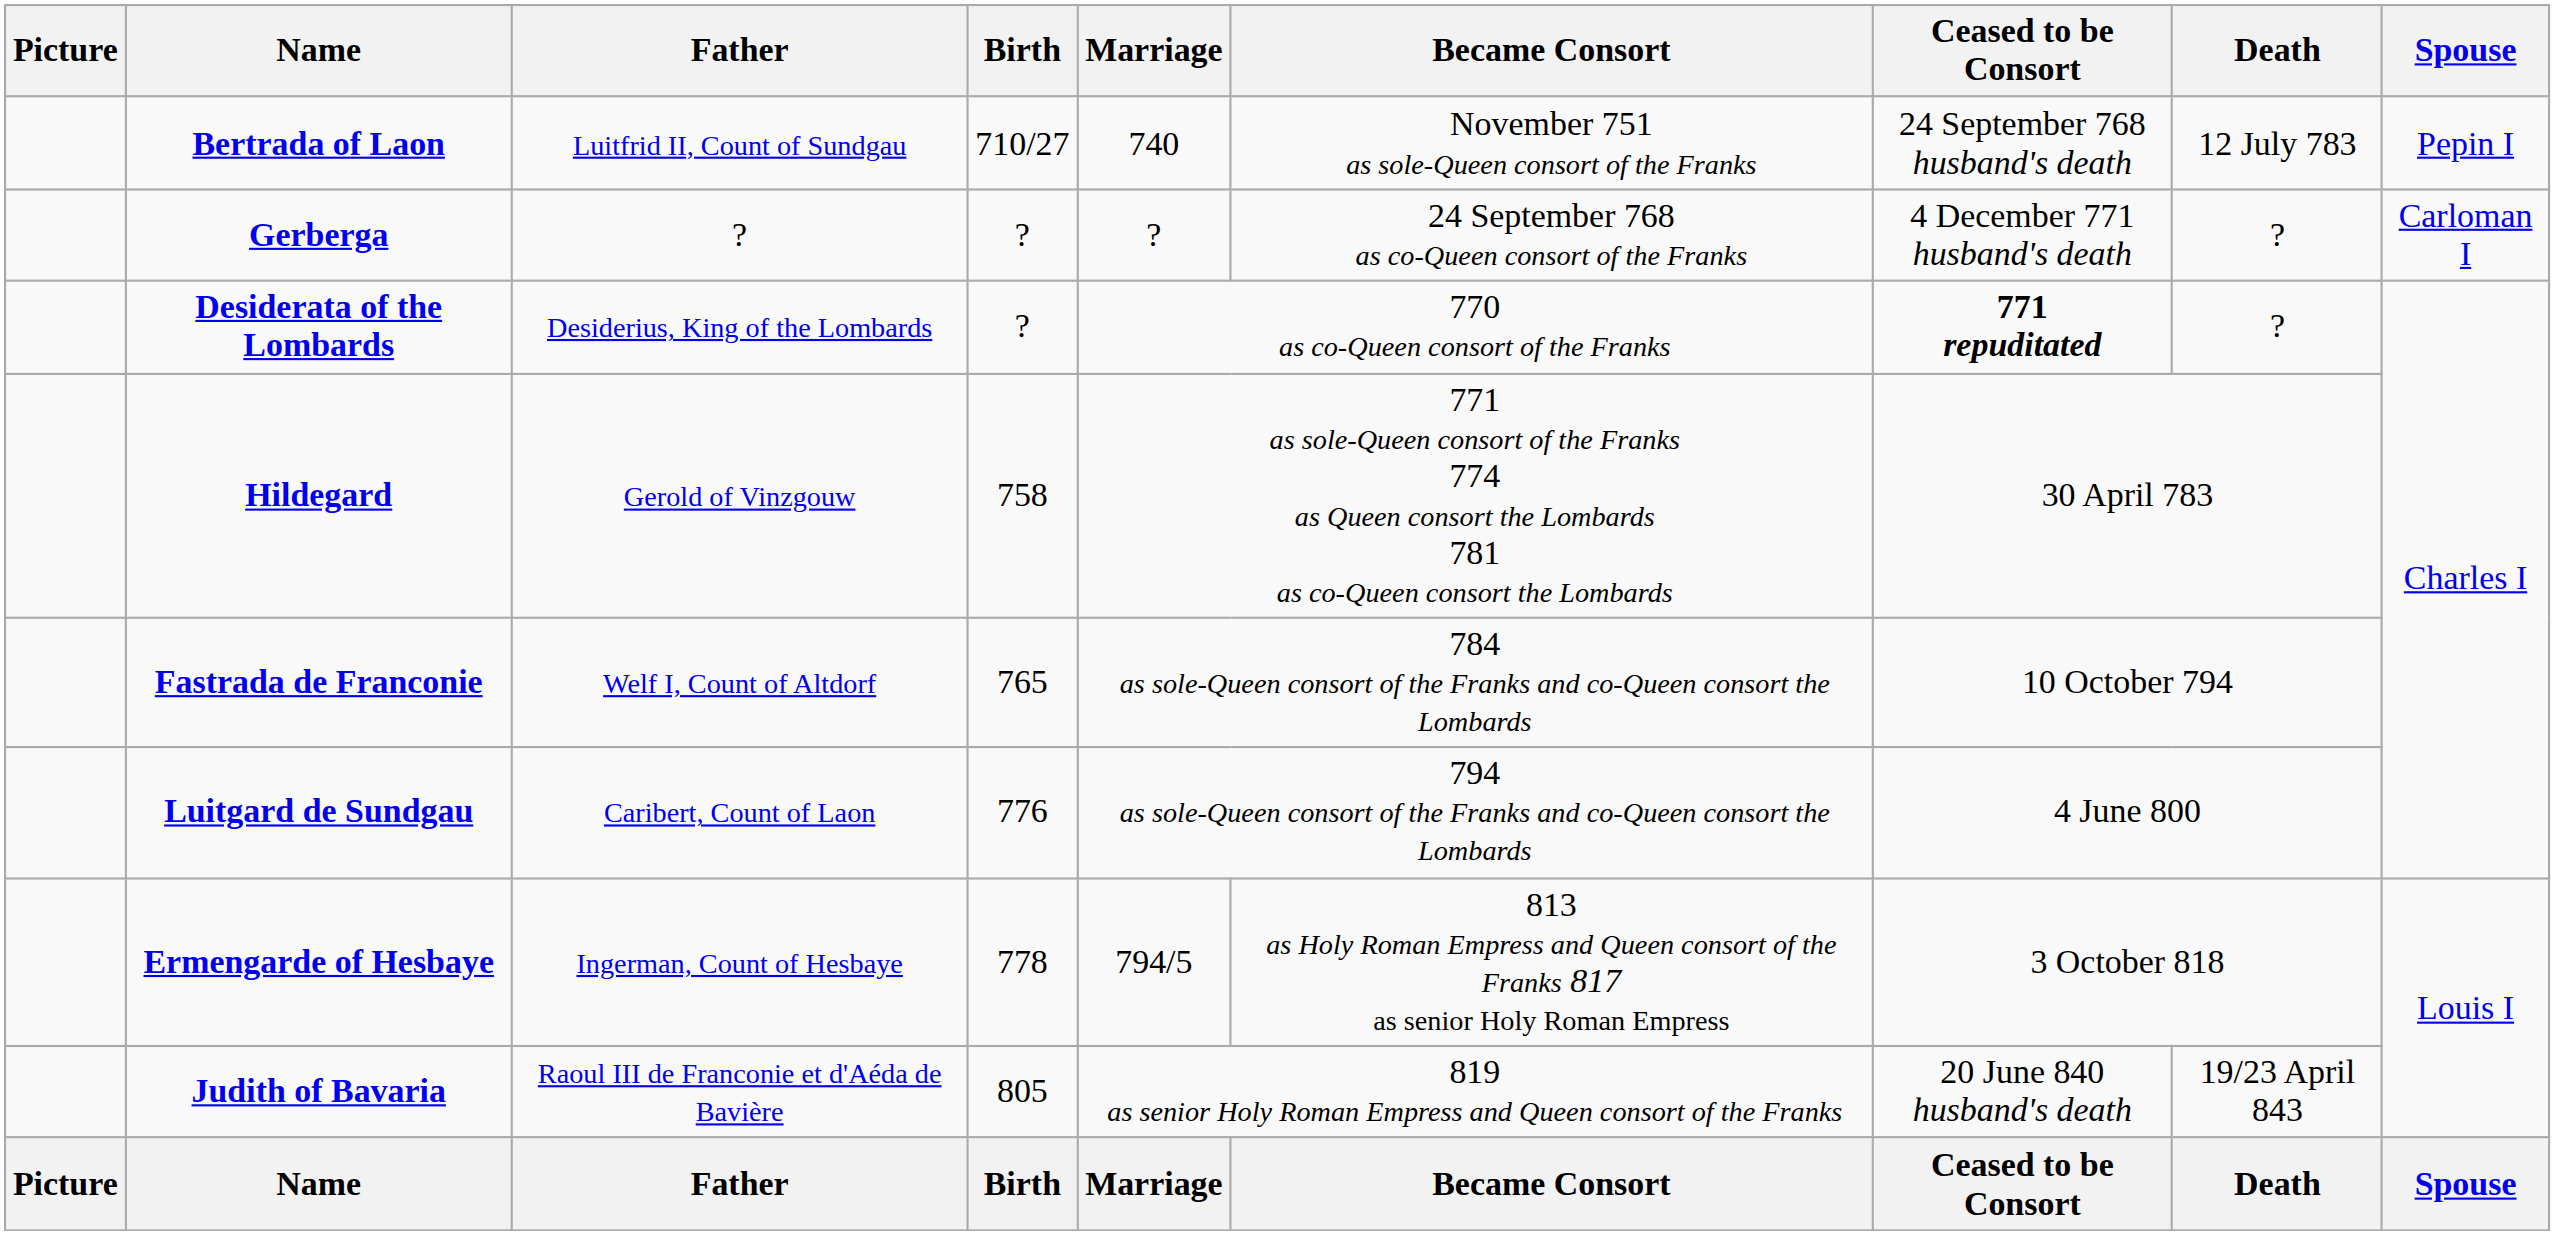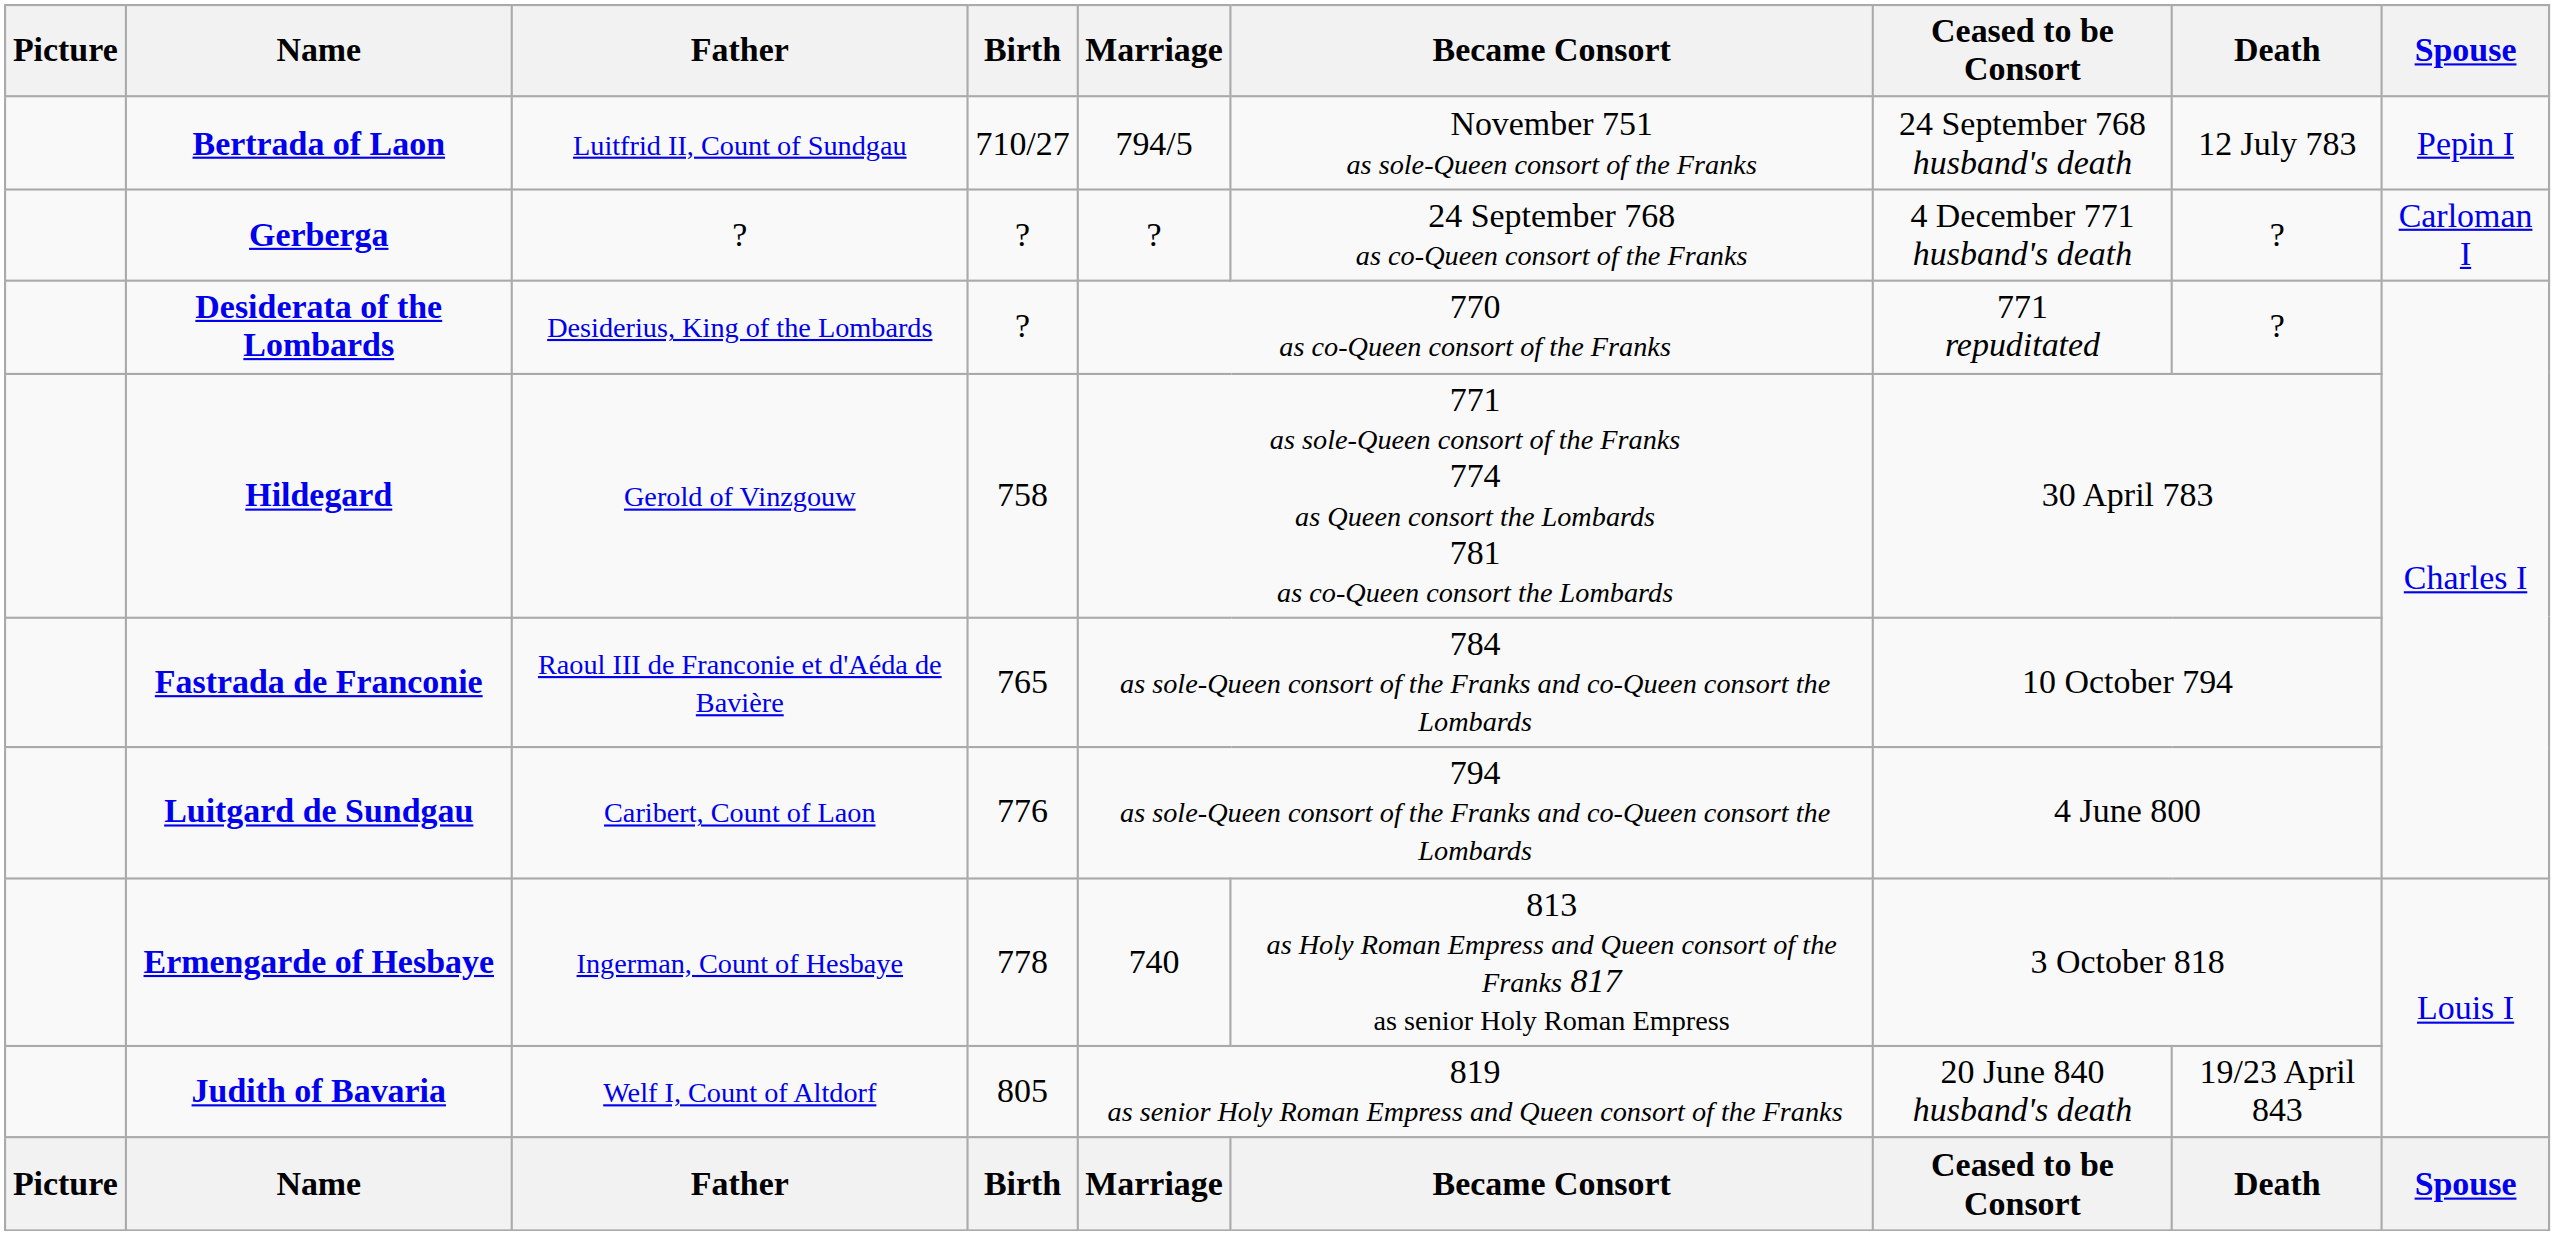Bertrada of Laon | Marriage: 740 -> 794/5
Desiderata of the Lombards | Ceased to be Consort: bold -> normal
Fastrada de Franconie | Father: Welf I, Count of Altdorf -> Raoul III de Franconie et d'Aéda de Bavière
Ermengarde of Hesbaye | Marriage: 794/5 -> 740
Judith of Bavaria | Father: Raoul III de Franconie et d'Aéda de Bavière -> Welf I, Count of Altdorf
